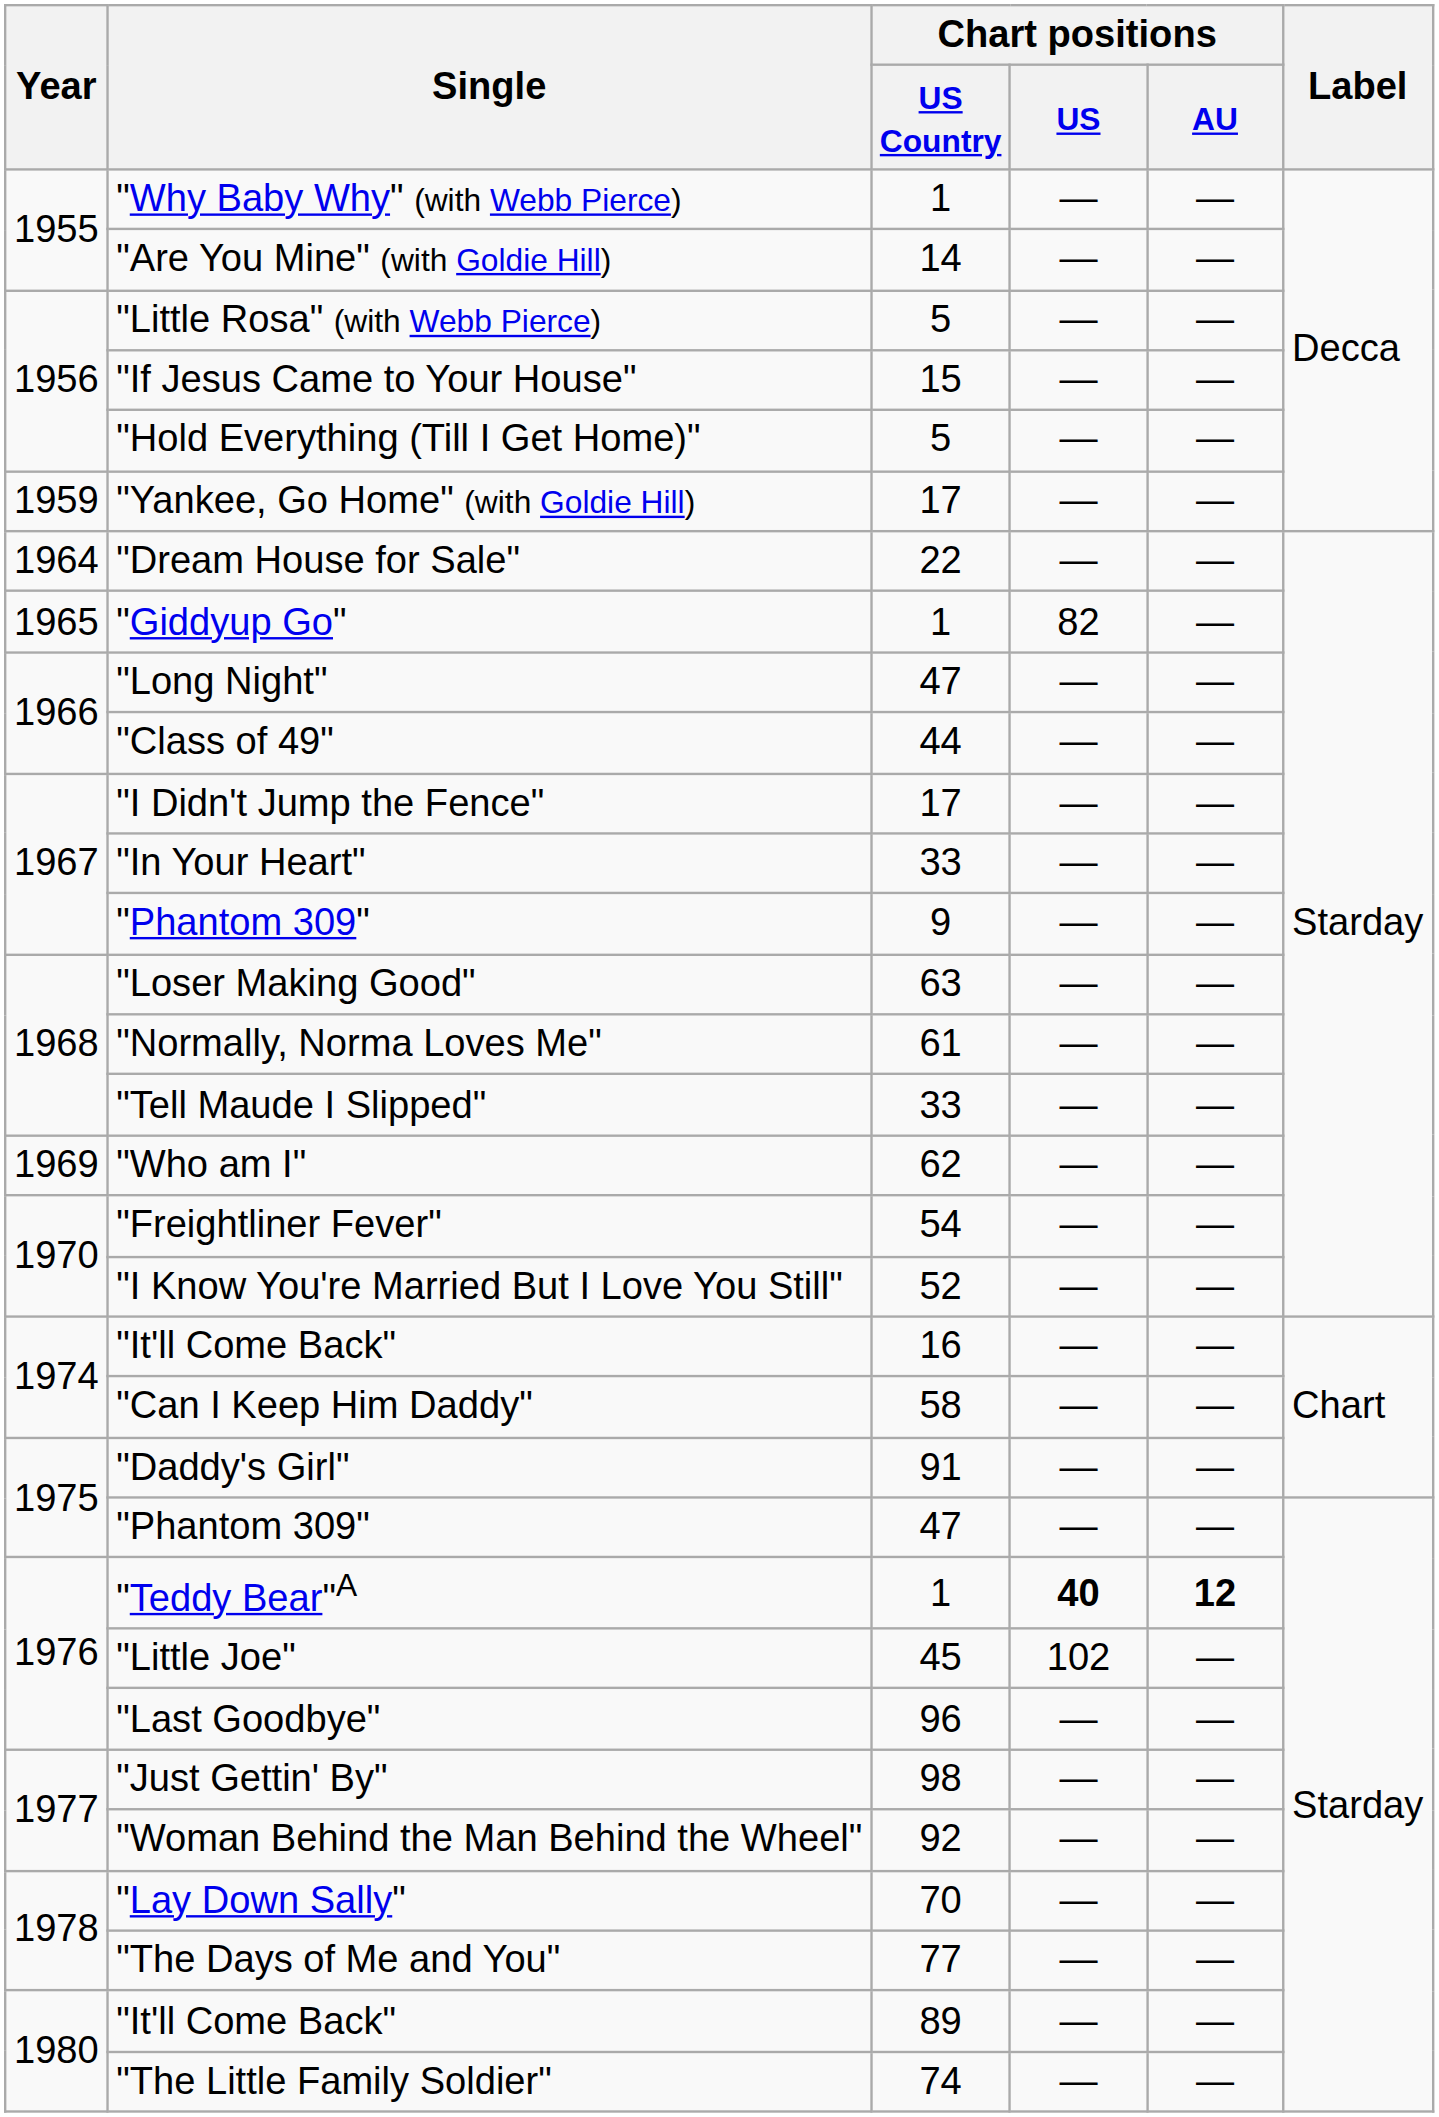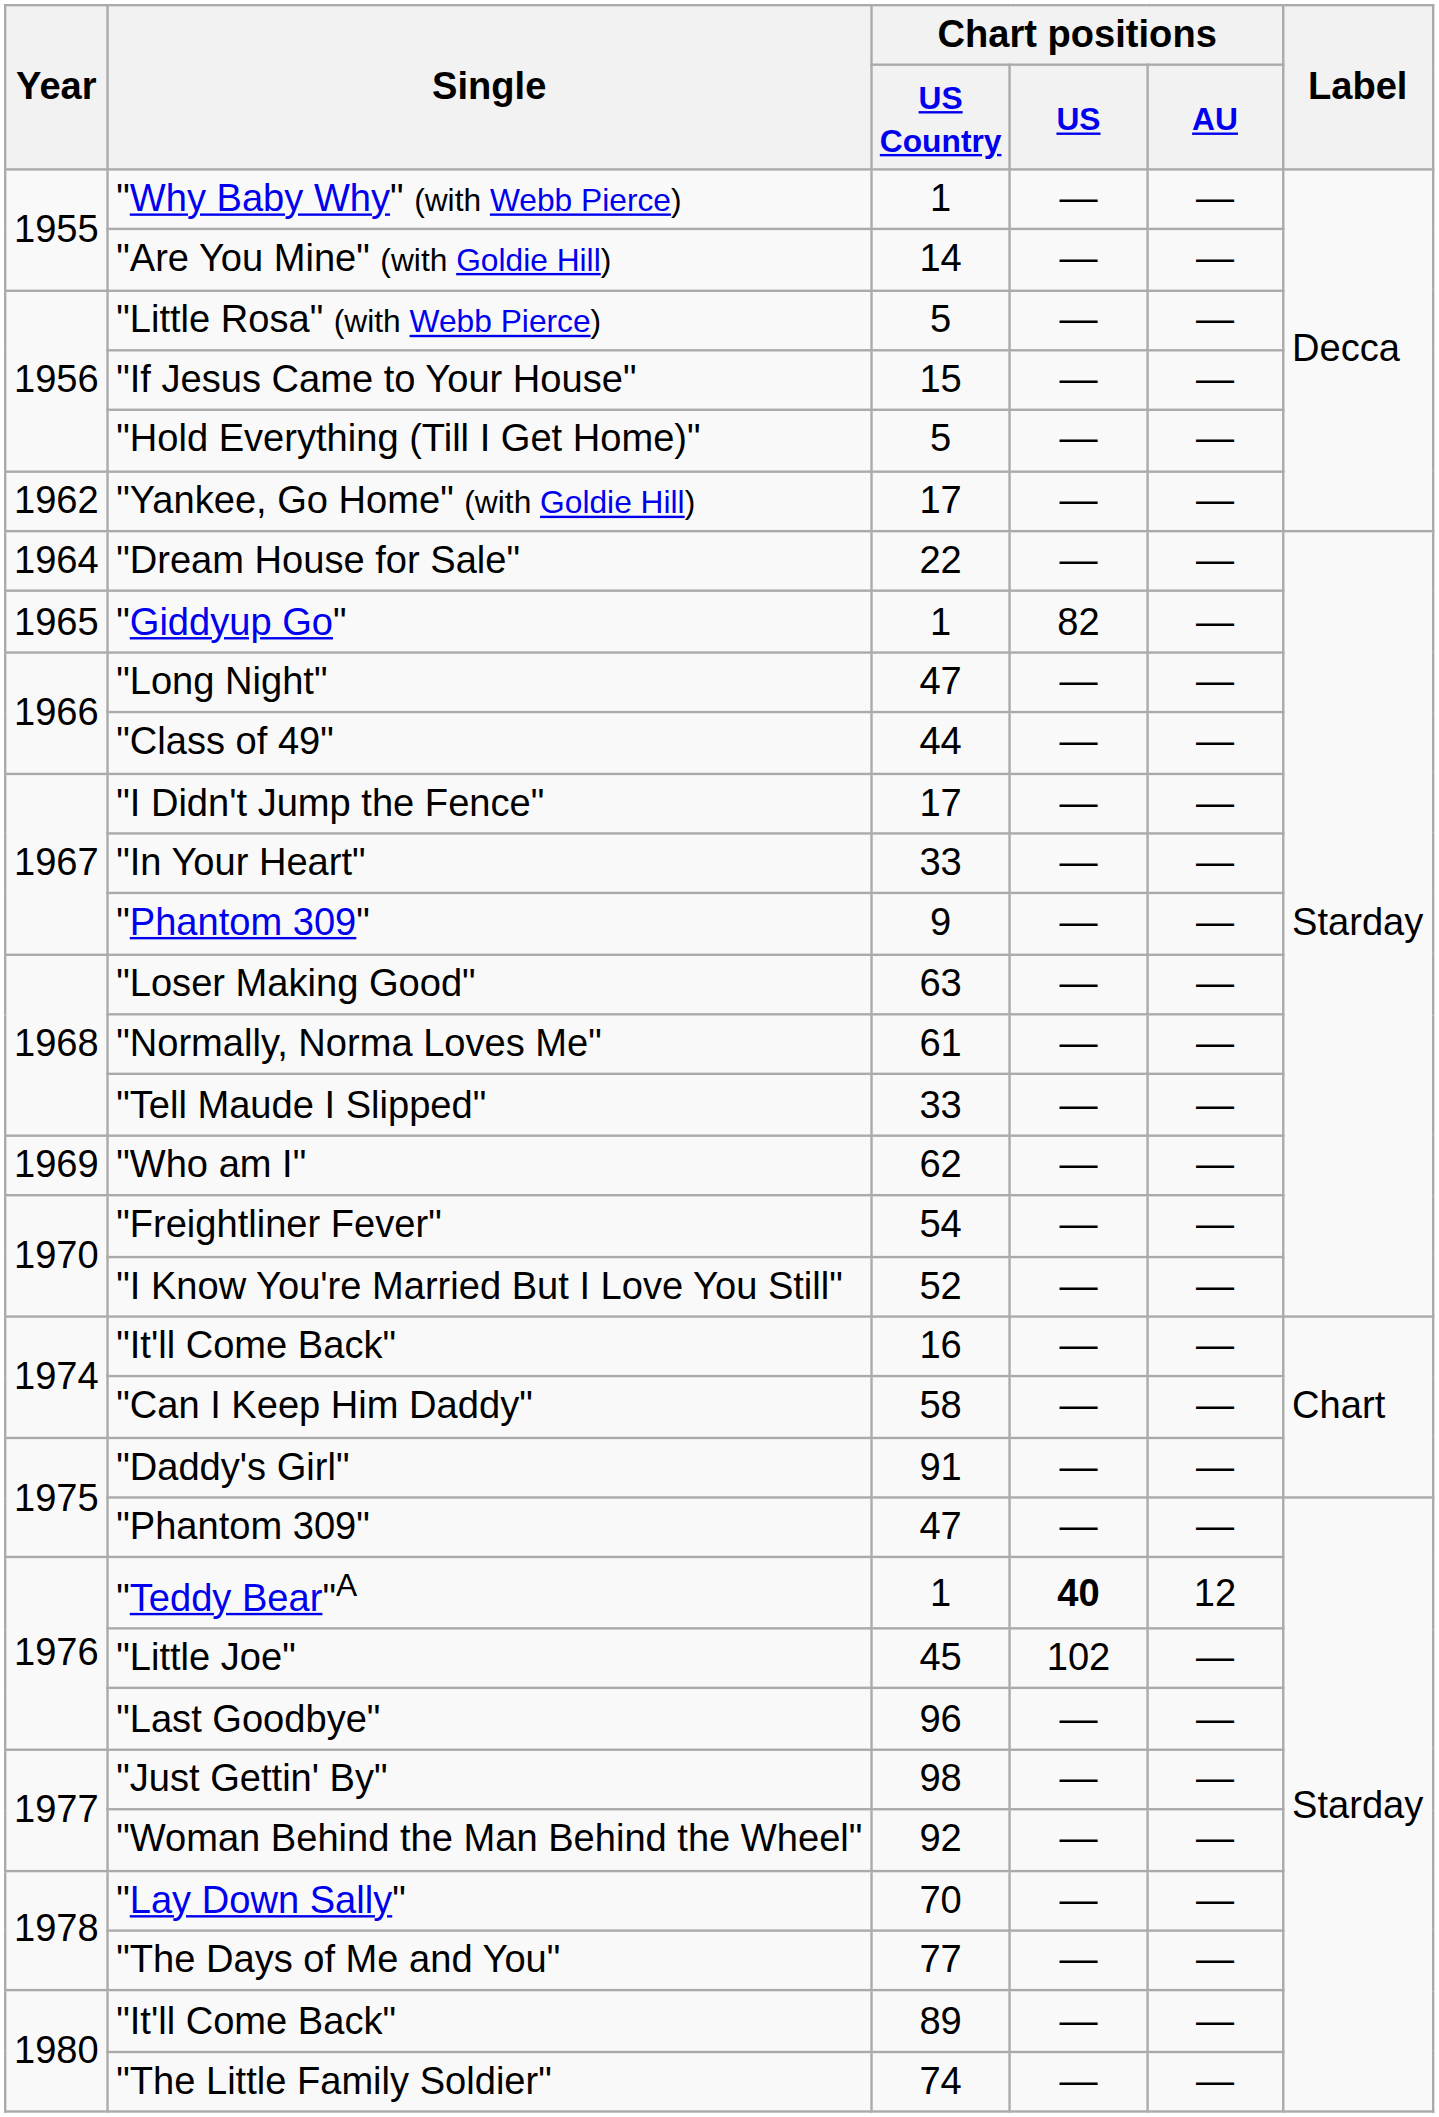"Yankee, Go Home" (with Goldie Hill) | Year: 1959 -> 1962
"Teddy Bear"A | Chart positions / AU: bold -> normal
